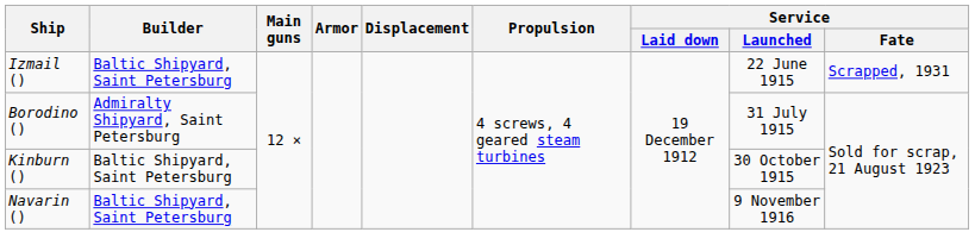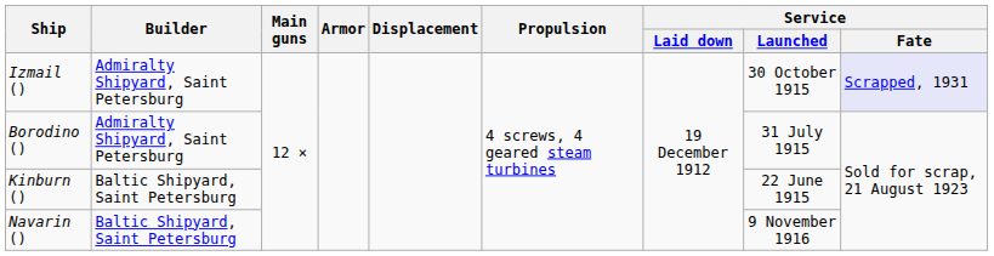Izmail () | Builder: Baltic Shipyard, Saint Petersburg -> Admiralty Shipyard, Saint Petersburg
Izmail () | Service / Launched: 22 June 1915 -> 30 October 1915
Izmail () | Service / Fate: no background -> lavender background
Kinburn () | Service / Launched: 30 October 1915 -> 22 June 1915
